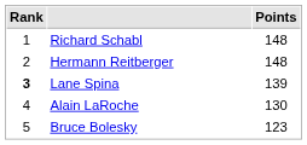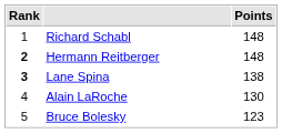Hermann Reitberger | Rank: normal -> bold
Lane Spina | Points: 139 -> 138
